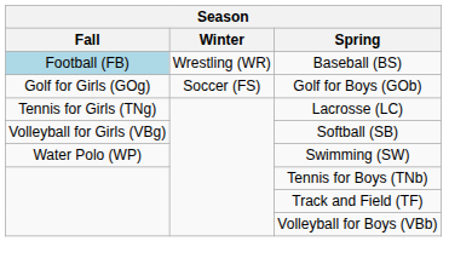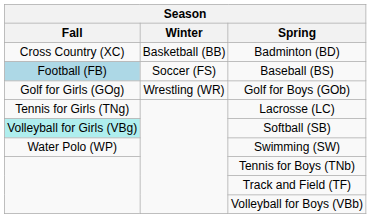+ row: Cross Country (XC) | Basketball (BB) | Badminton (BD)
Baseball (BS) | Winter: Wrestling (WR) -> Soccer (FS)
Golf for Boys (GOb) | Winter: Soccer (FS) -> Wrestling (WR)
Softball (SB) | Fall: no background -> paleturquoise background
